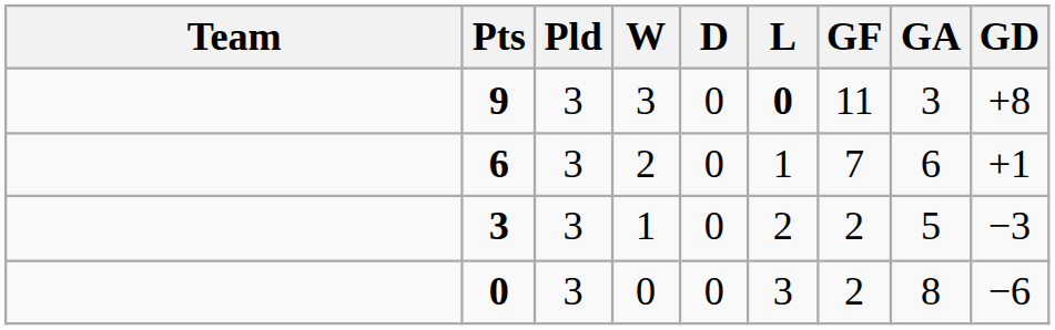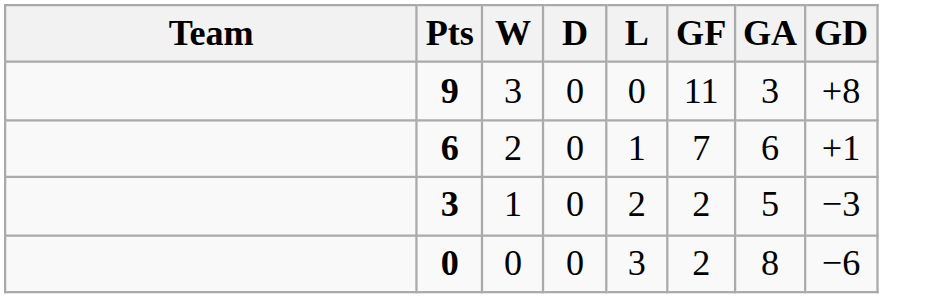- column: Pld | 3 | 3 | 3 | 3
9 | L: bold -> normal
